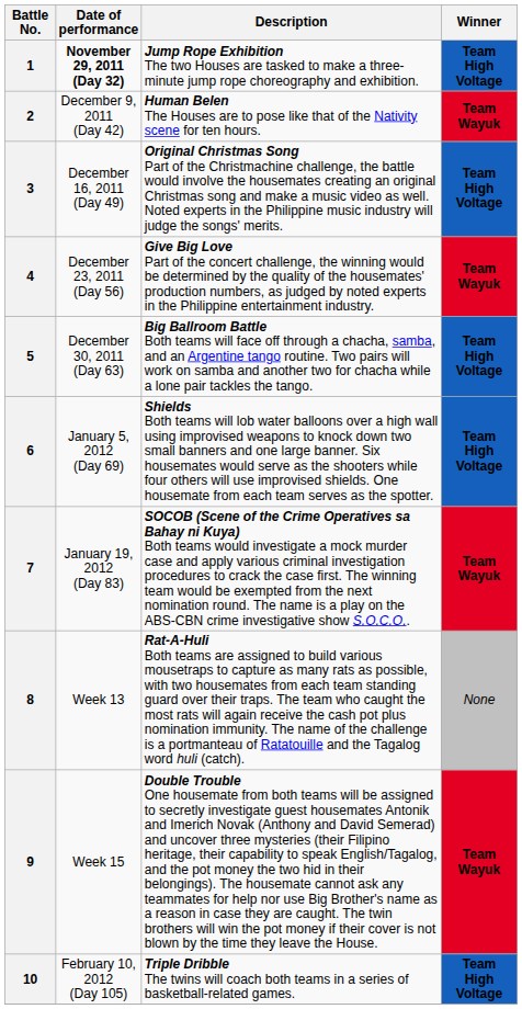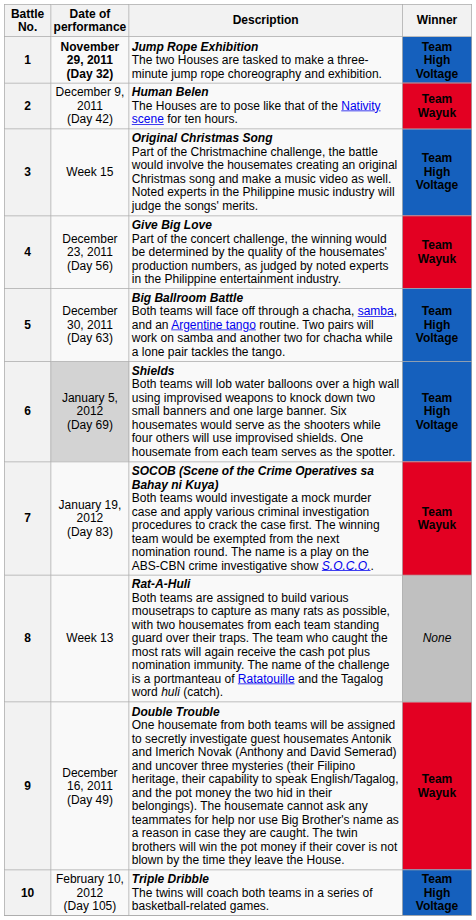3 | Date of performance: December 16, 2011 (Day 49) -> Week 15
6 | Date of performance: no background -> lightgrey background
9 | Date of performance: Week 15 -> December 16, 2011 (Day 49)
